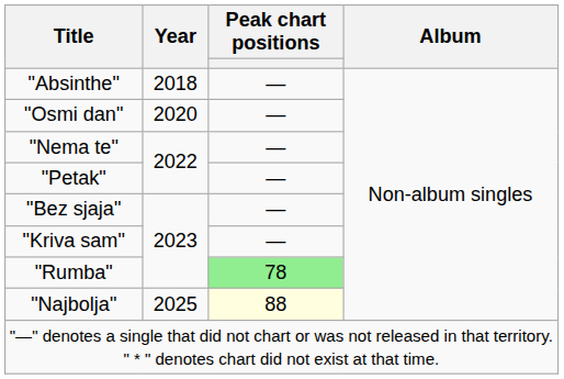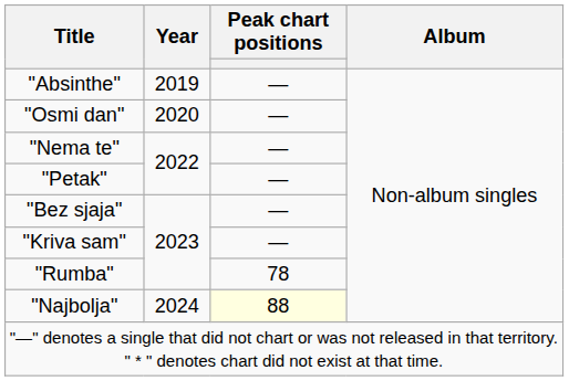"Absinthe" | Year: 2018 -> 2019
"Rumba" | Peak chart positions: lightgreen background -> no background
"Najbolja" | Year: 2025 -> 2024
